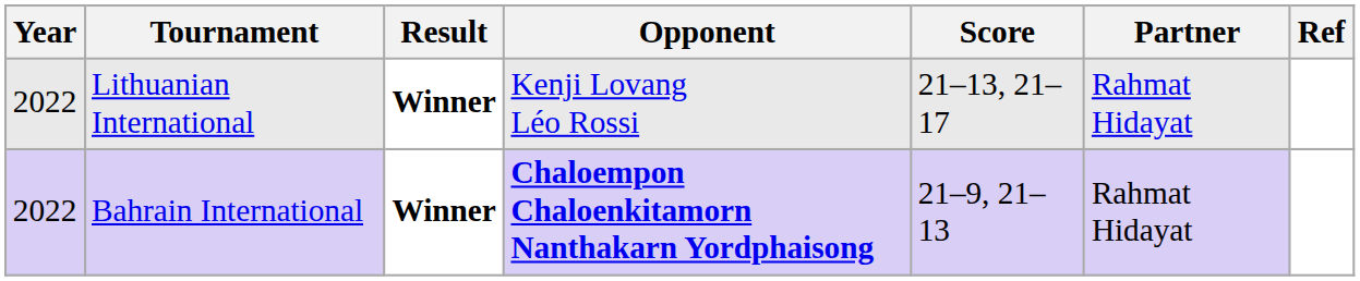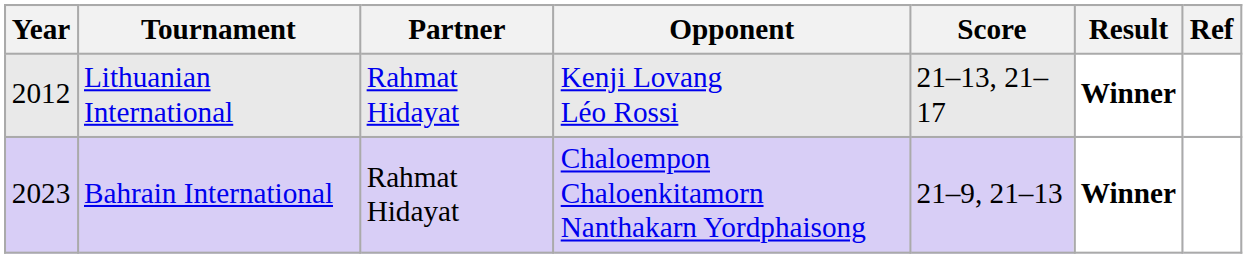columns swapped: Partner <-> Result
Lithuanian International | Year: 2022 -> 2012
Bahrain International | Year: 2022 -> 2023
Bahrain International | Opponent: bold -> normal
